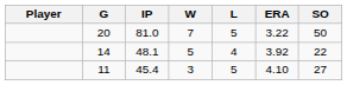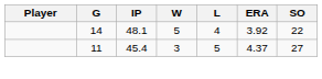- row: 20 | 81.0 | 7 | 5 | 3.22 | 50
11 | ERA: 4.10 -> 4.37
